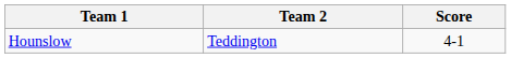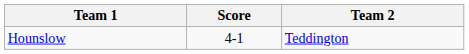columns swapped: Team 2 <-> Score
